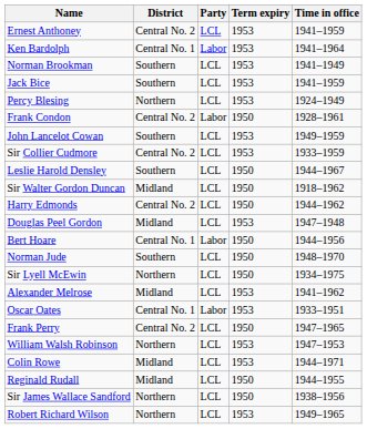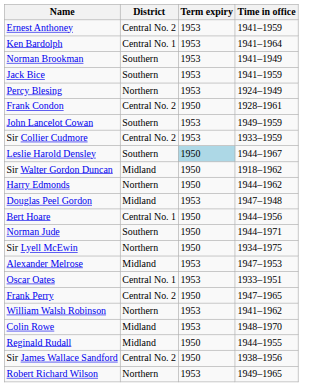- column: Party | LCL | Labor | LCL | LCL | LCL | Labor | LCL | LCL | LCL | LCL | LCL | LCL | Labor | LCL | LCL | LCL | Labor | LCL | LCL | LCL | LCL | LCL | LCL
Leslie Harold Densley | Term expiry: no background -> lightblue background
Harry Edmonds | District: Central No. 2 -> Northern
Norman Jude | Time in office: 1948–1970 -> 1944–1971
Alexander Melrose | Time in office: 1941–1962 -> 1947–1953
William Walsh Robinson | Time in office: 1947–1953 -> 1941–1962
Colin Rowe | Time in office: 1944–1971 -> 1948–1970
Sir James Wallace Sandford | District: Northern -> Central No. 2
